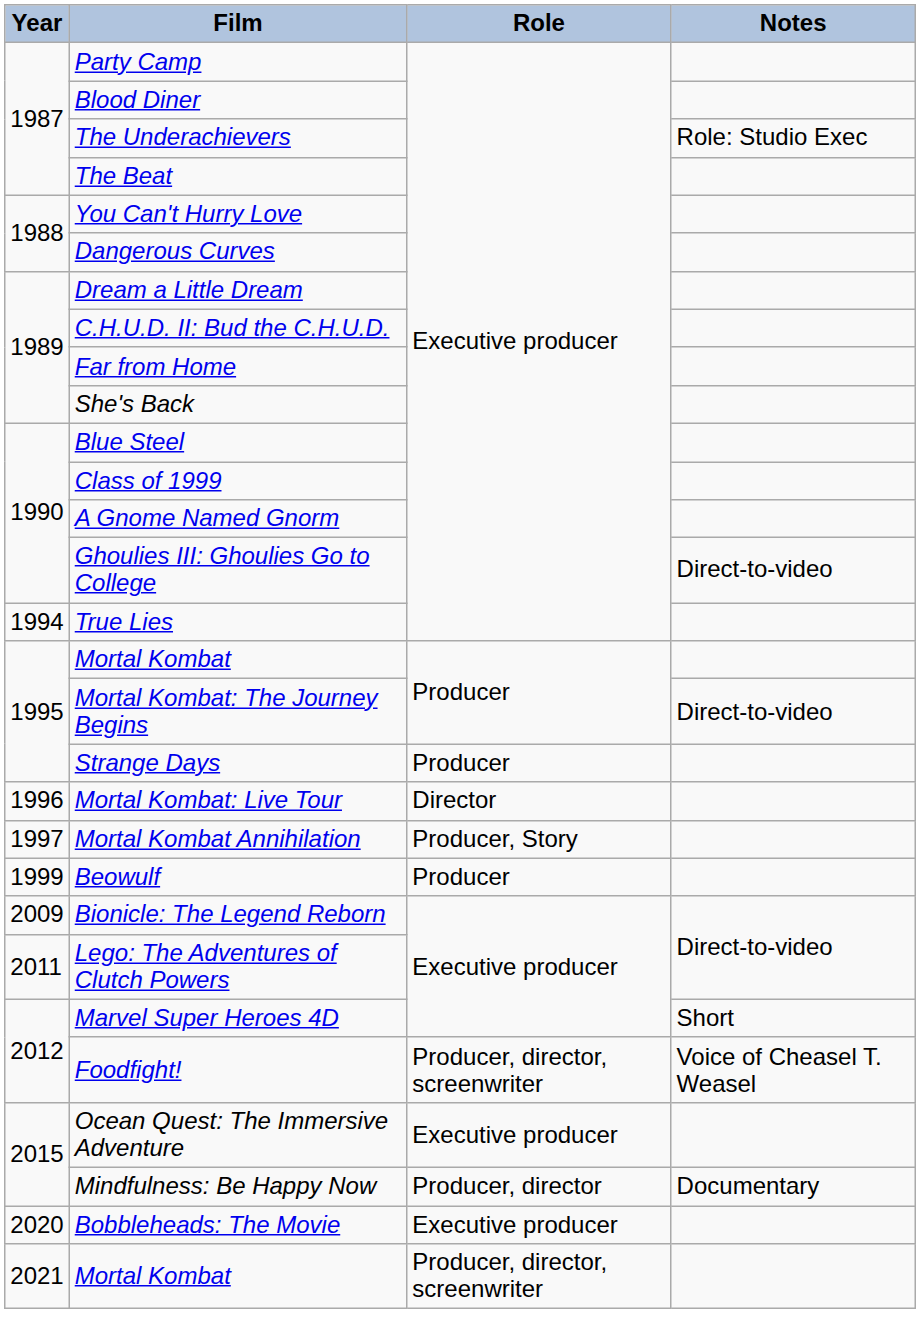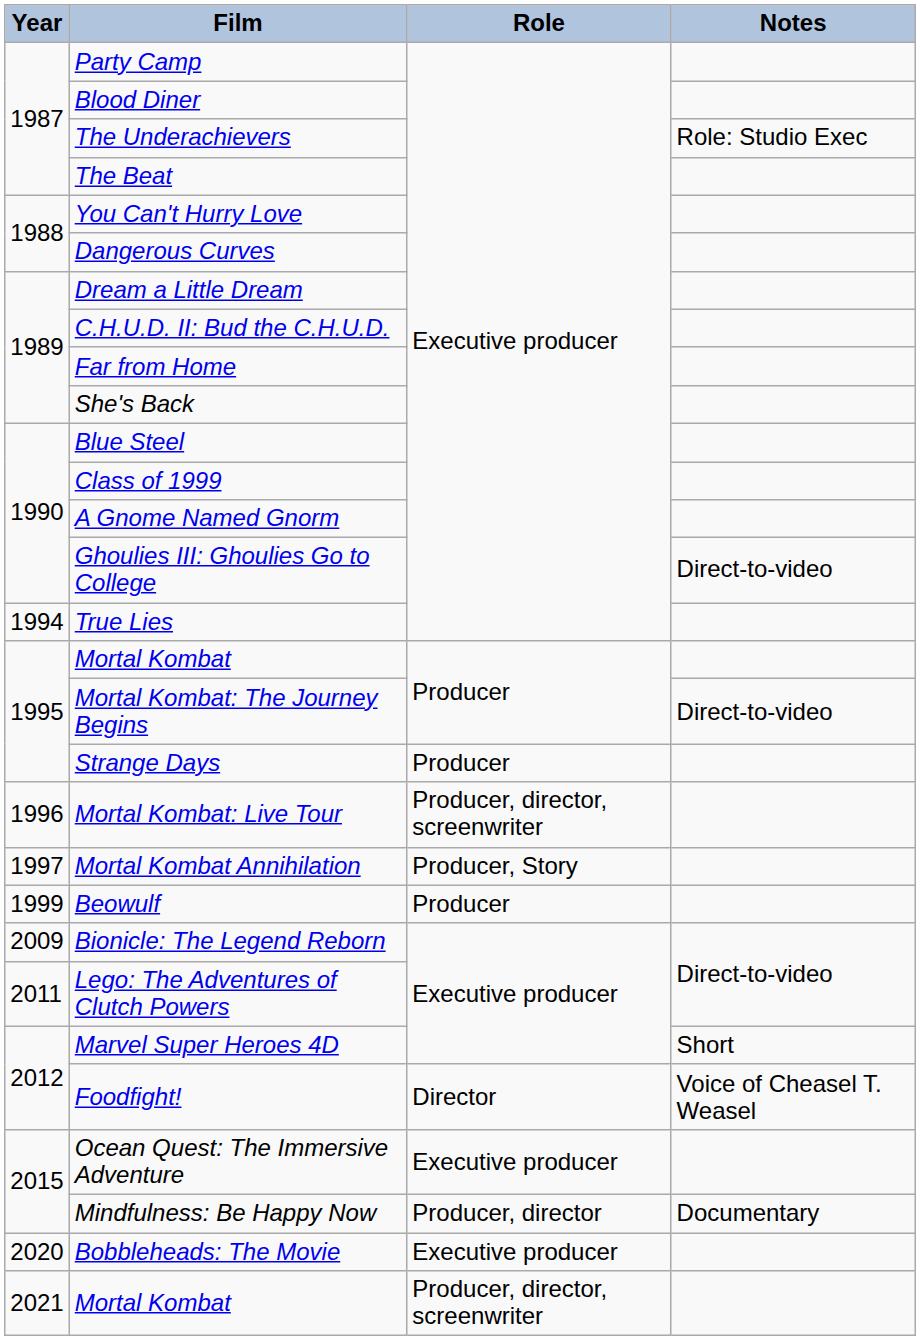Mortal Kombat: Live Tour | Role: Director -> Producer, director, screenwriter
Foodfight! | Role: Producer, director, screenwriter -> Director
